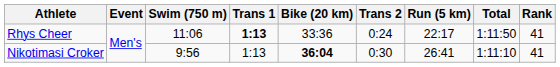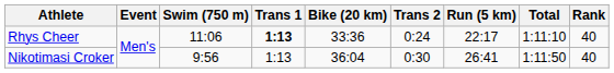Rhys Cheer | Total: 1:11:50 -> 1:11:10
Rhys Cheer | Rank: 41 -> 40
Nikotimasi Croker | Bike (20 km): bold -> normal
Nikotimasi Croker | Total: 1:11:10 -> 1:11:50
Nikotimasi Croker | Rank: 41 -> 40
